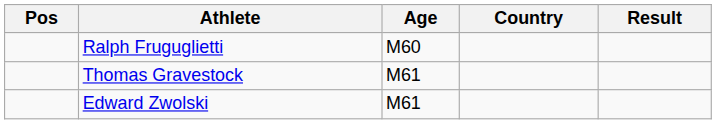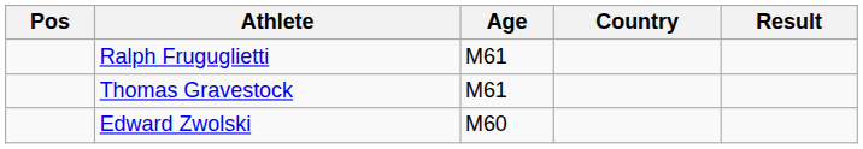Ralph Fruguglietti | Age: M60 -> M61
Edward Zwolski | Age: M61 -> M60
